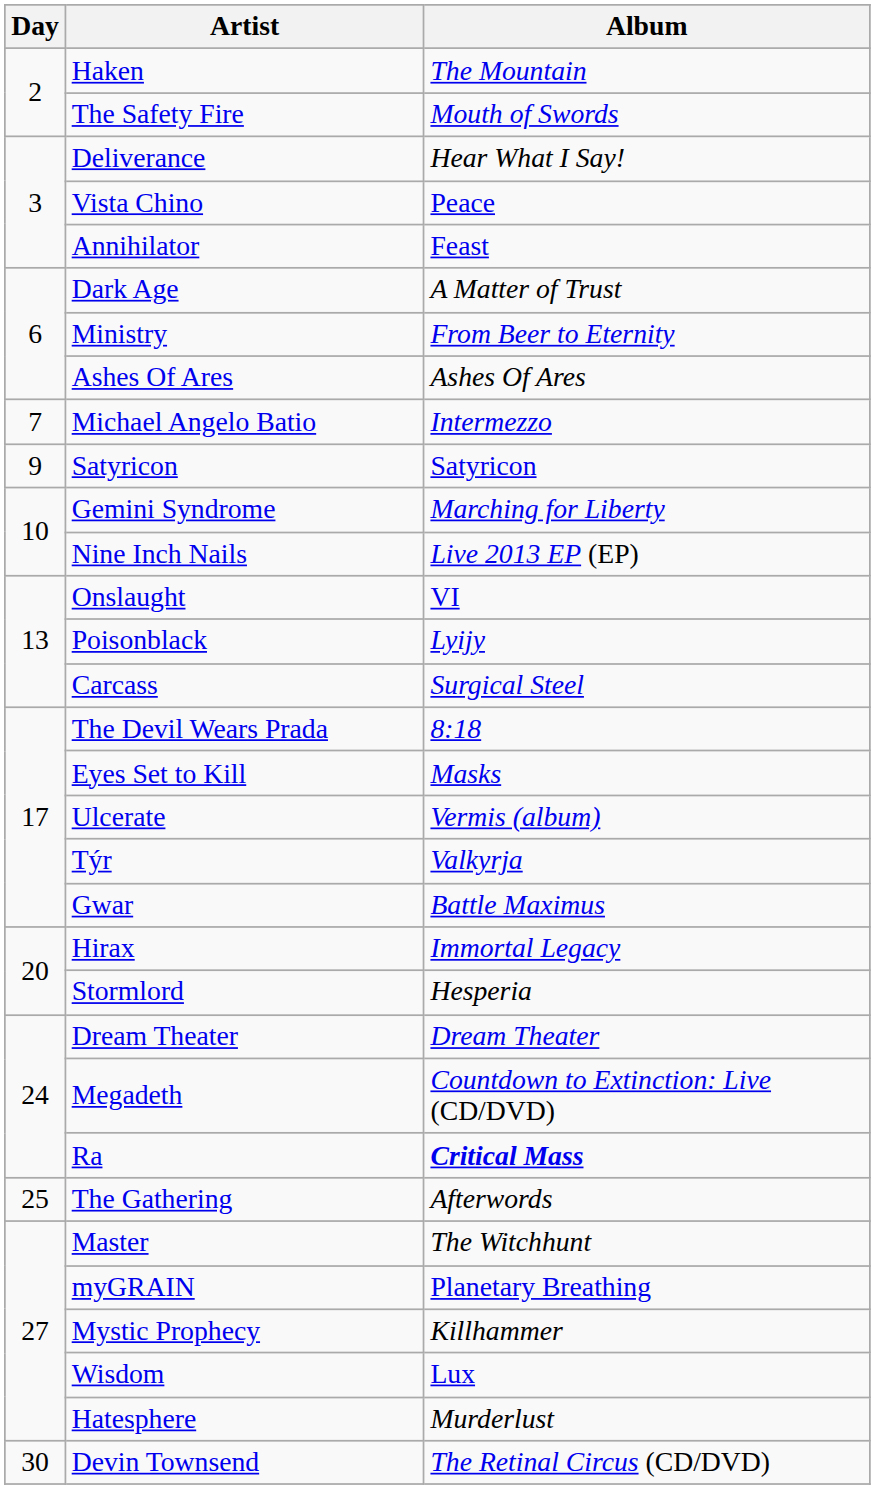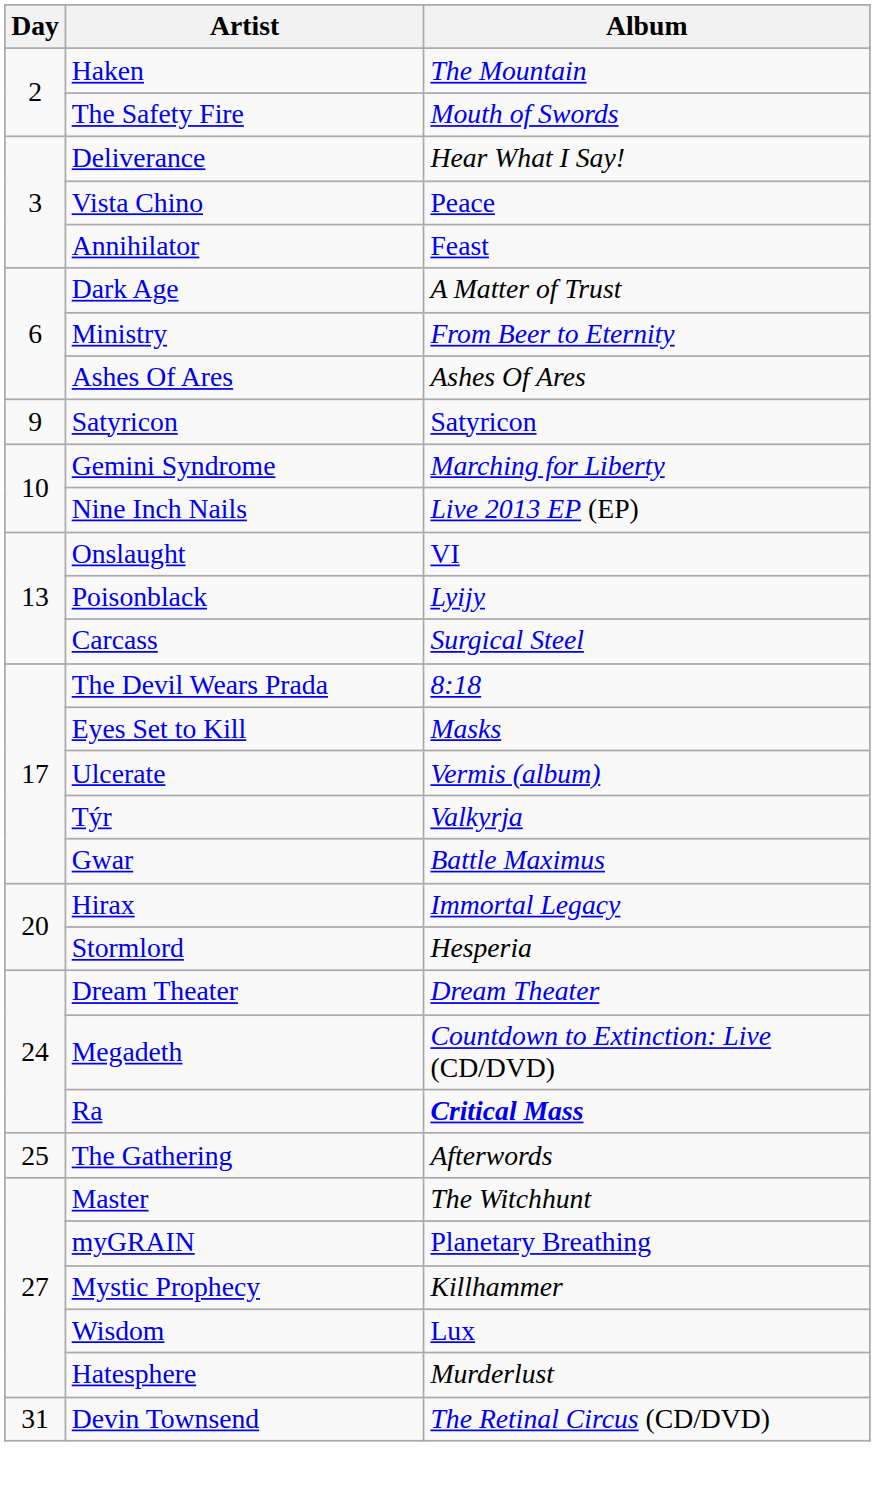- row: 7 | Michael Angelo Batio | Intermezzo
Devin Townsend | Day: 30 -> 31
